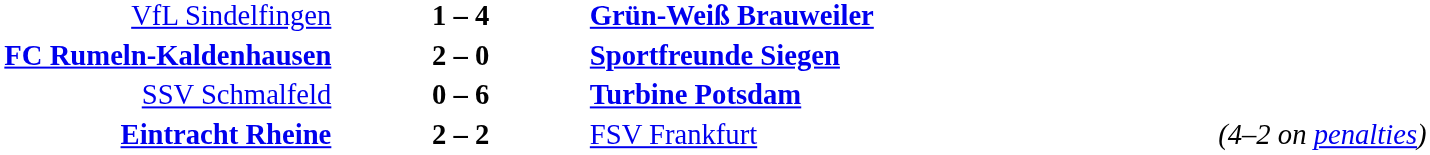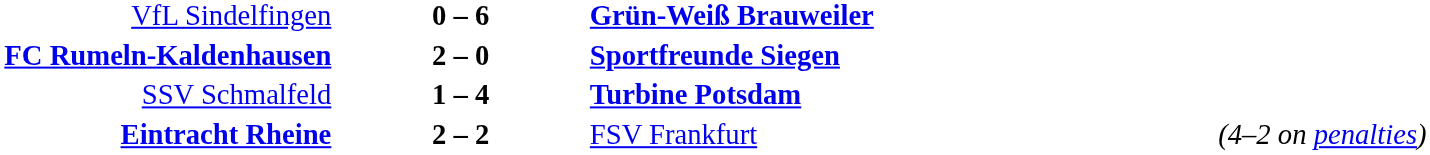VfL Sindelfingen | column 2: 1 – 4 -> 0 – 6
SSV Schmalfeld | column 2: 0 – 6 -> 1 – 4
